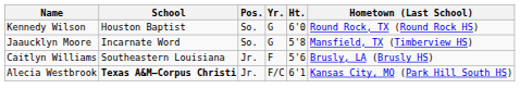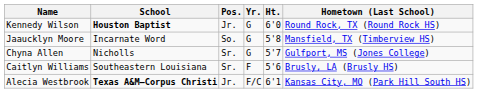Kennedy Wilson | School: normal -> bold
Kennedy Wilson | Pos.: So. -> Jr.
+ row: Chyna Allen | Nicholls | Sr. | G | 5'7 | Gulfport, MS (Jones College)
Caitlyn Williams | Pos.: Jr. -> Sr.
